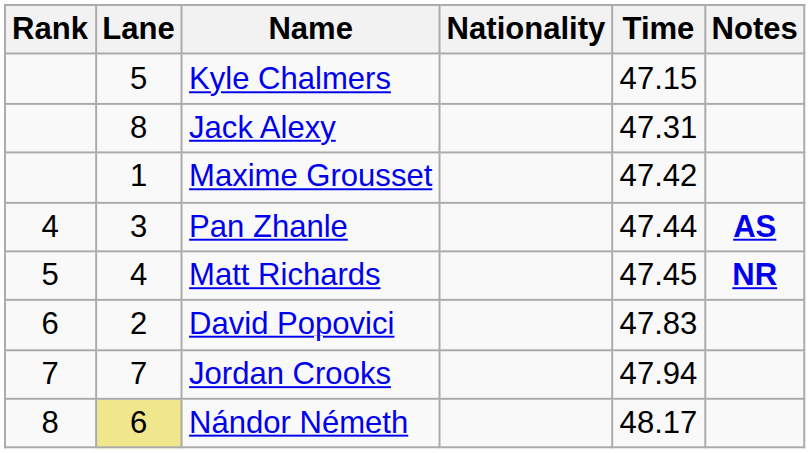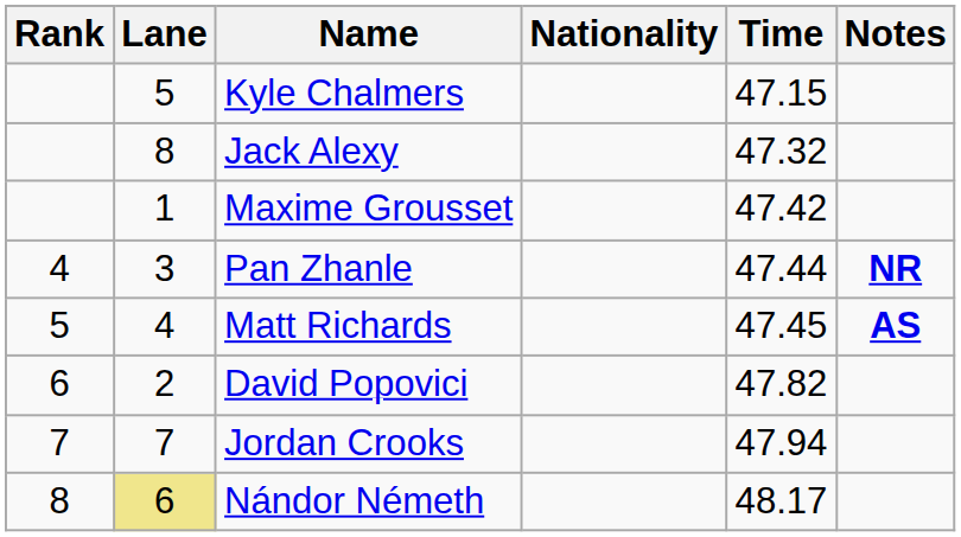Jack Alexy | Time: 47.31 -> 47.32
Pan Zhanle | Notes: AS -> NR
Matt Richards | Notes: NR -> AS
David Popovici | Time: 47.83 -> 47.82
